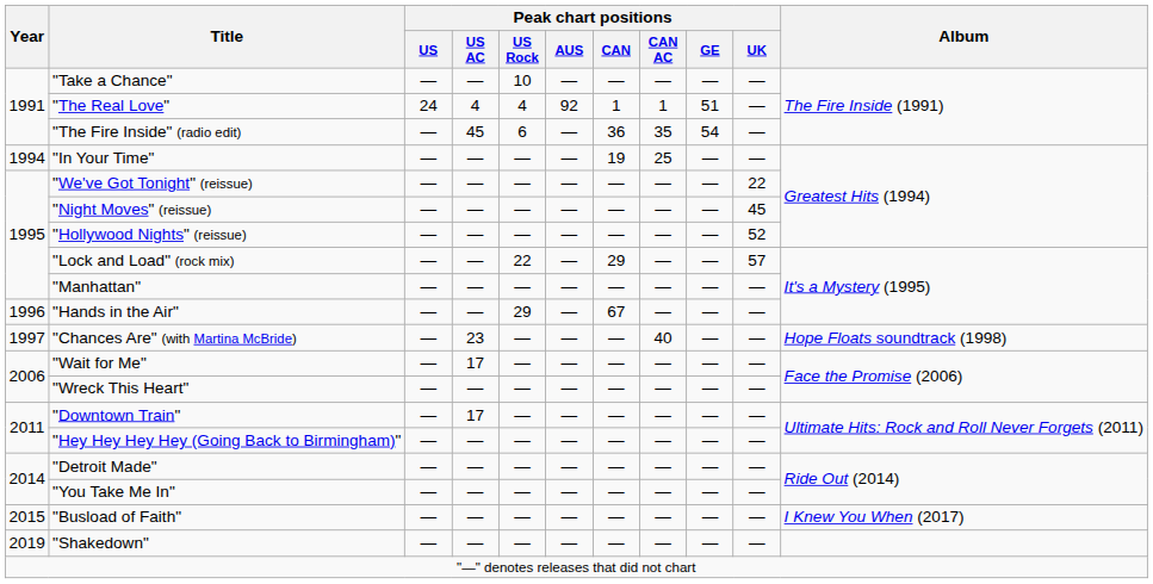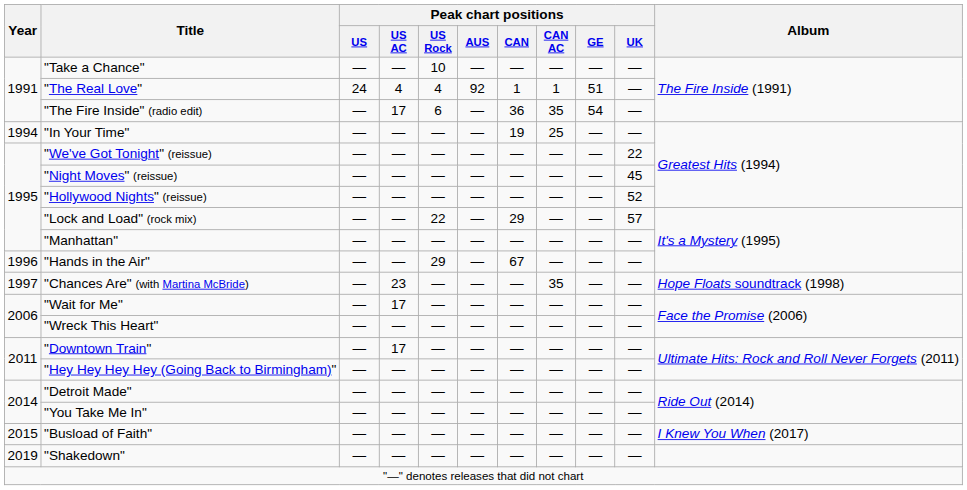"The Fire Inside" (radio edit) | Peak chart positions / US AC: 45 -> 17
"Chances Are" (with Martina McBride) | Peak chart positions / CAN AC: 40 -> 35
